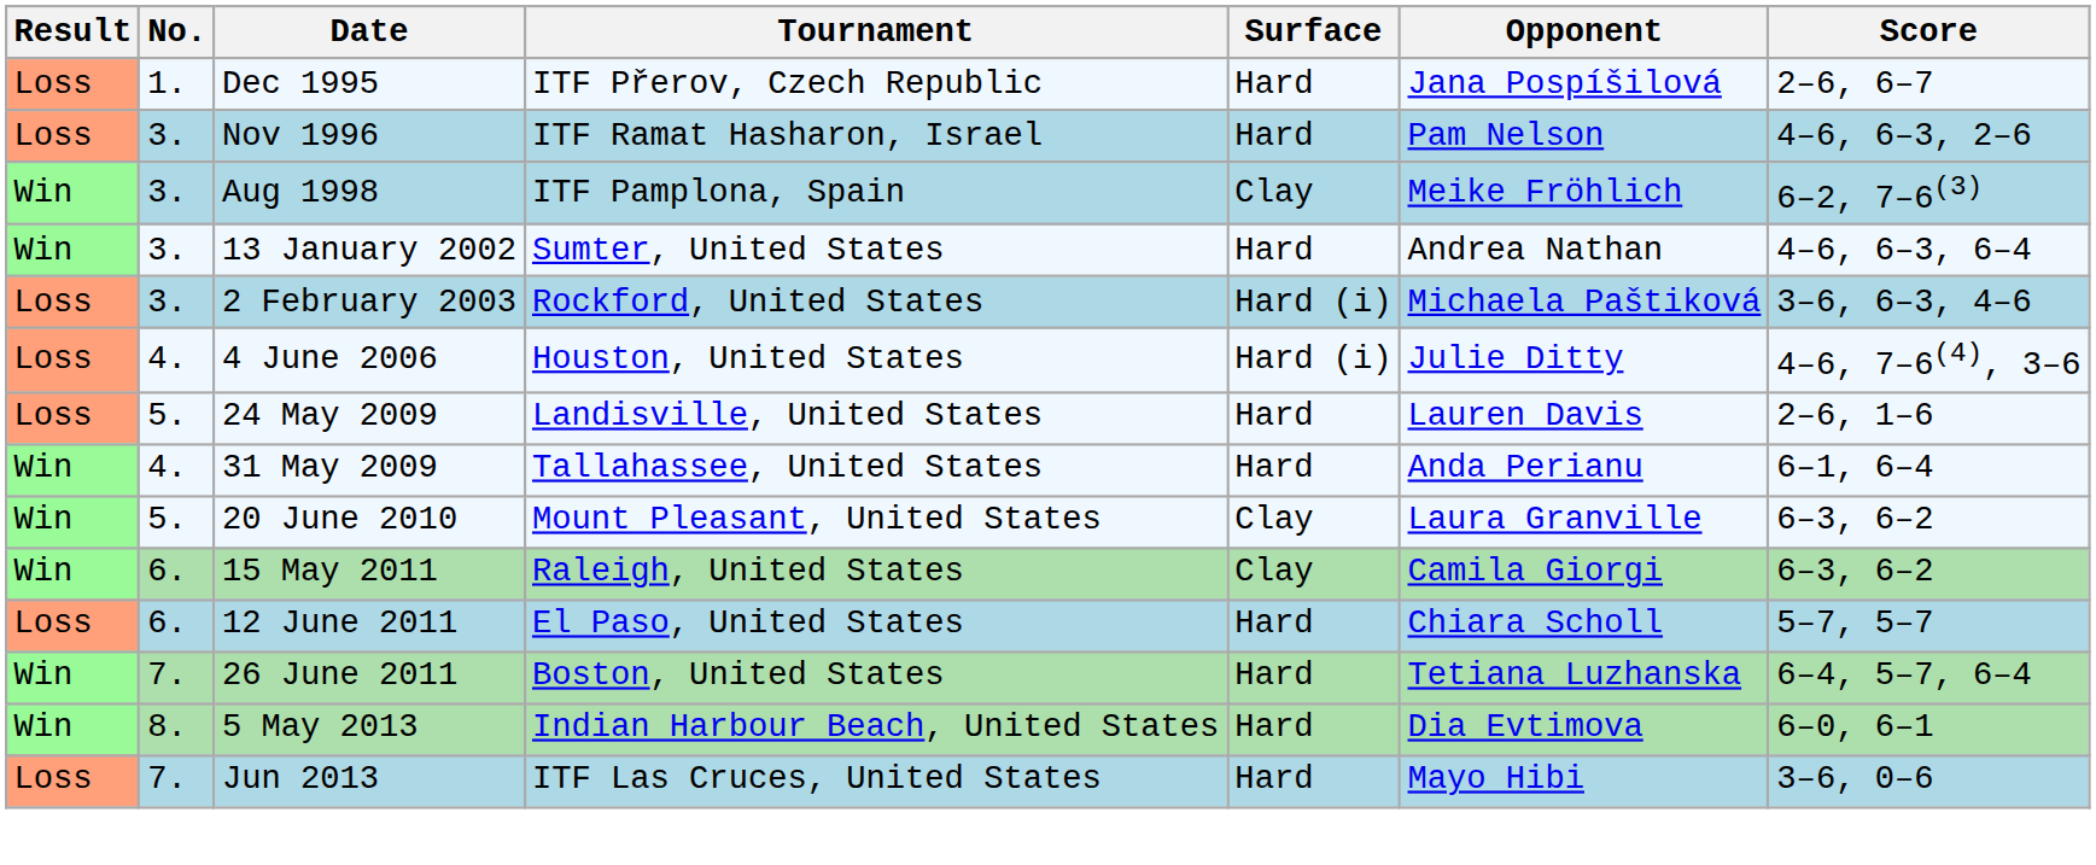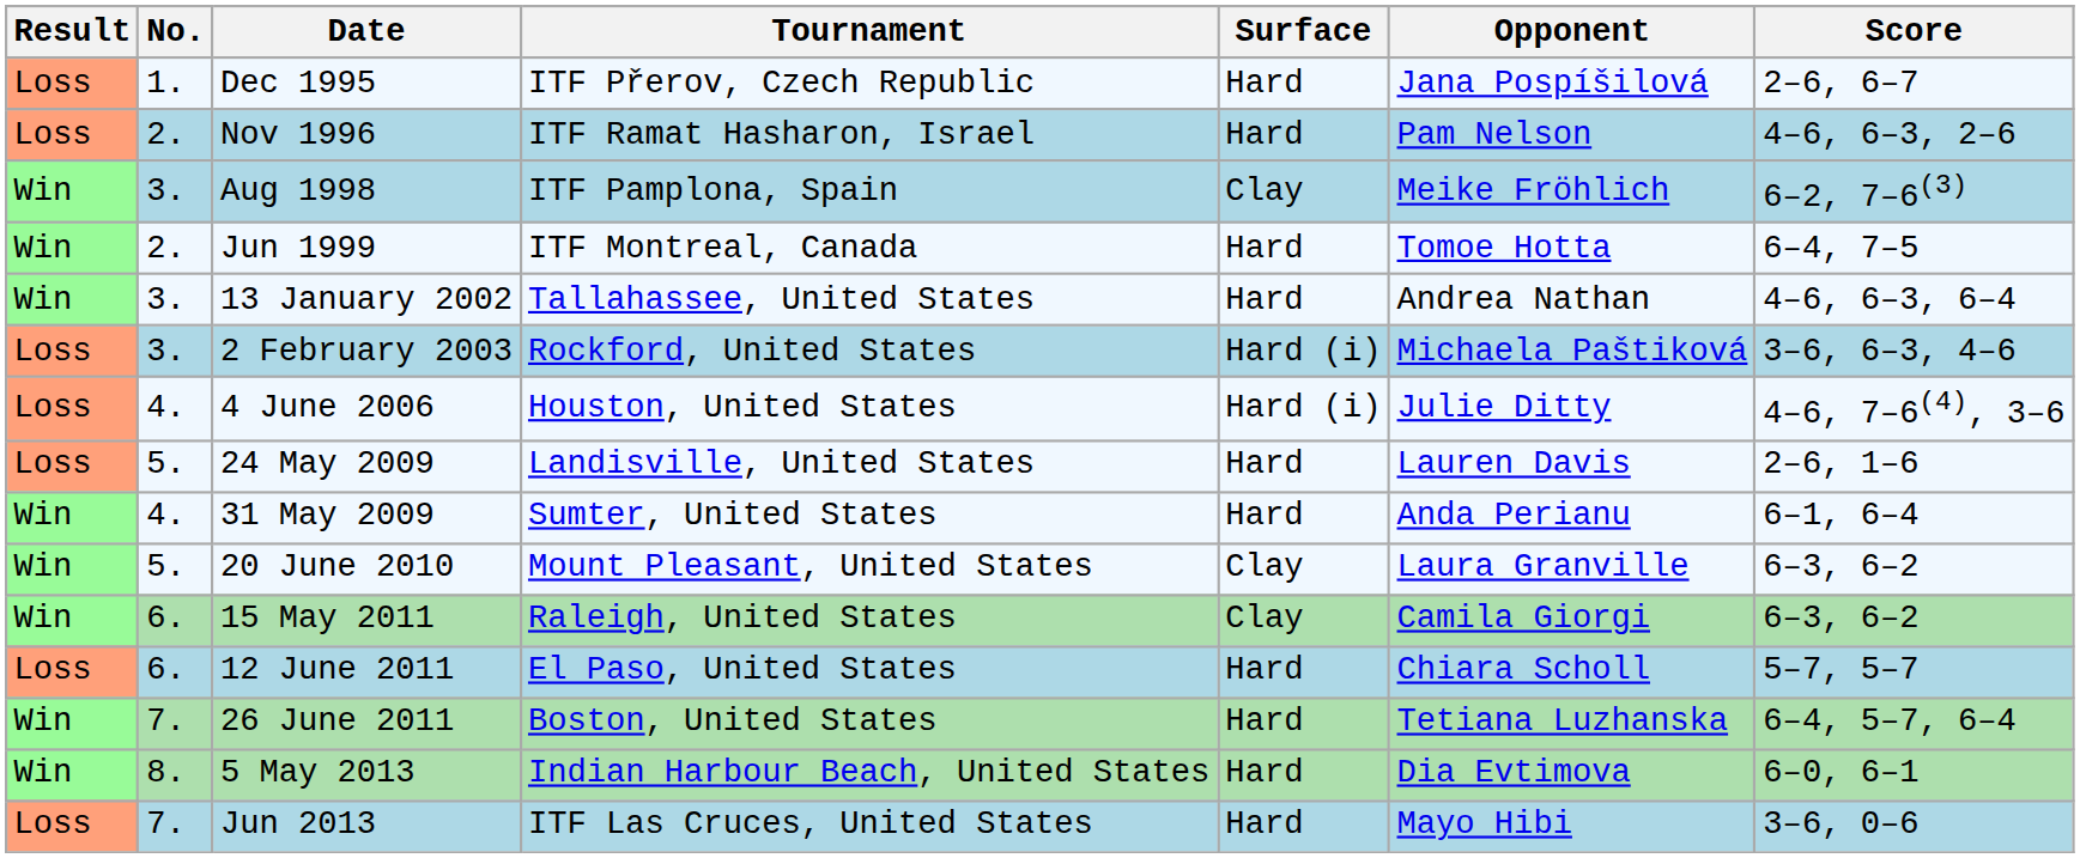Nov 1996 | No.: 3. -> 2.
+ row: Win | 2. | Jun 1999 | ITF Montreal, Canada | Hard | Tomoe Hotta | 6–4, 7–5
13 January 2002 | Tournament: Sumter, United States -> Tallahassee, United States
31 May 2009 | Tournament: Tallahassee, United States -> Sumter, United States
